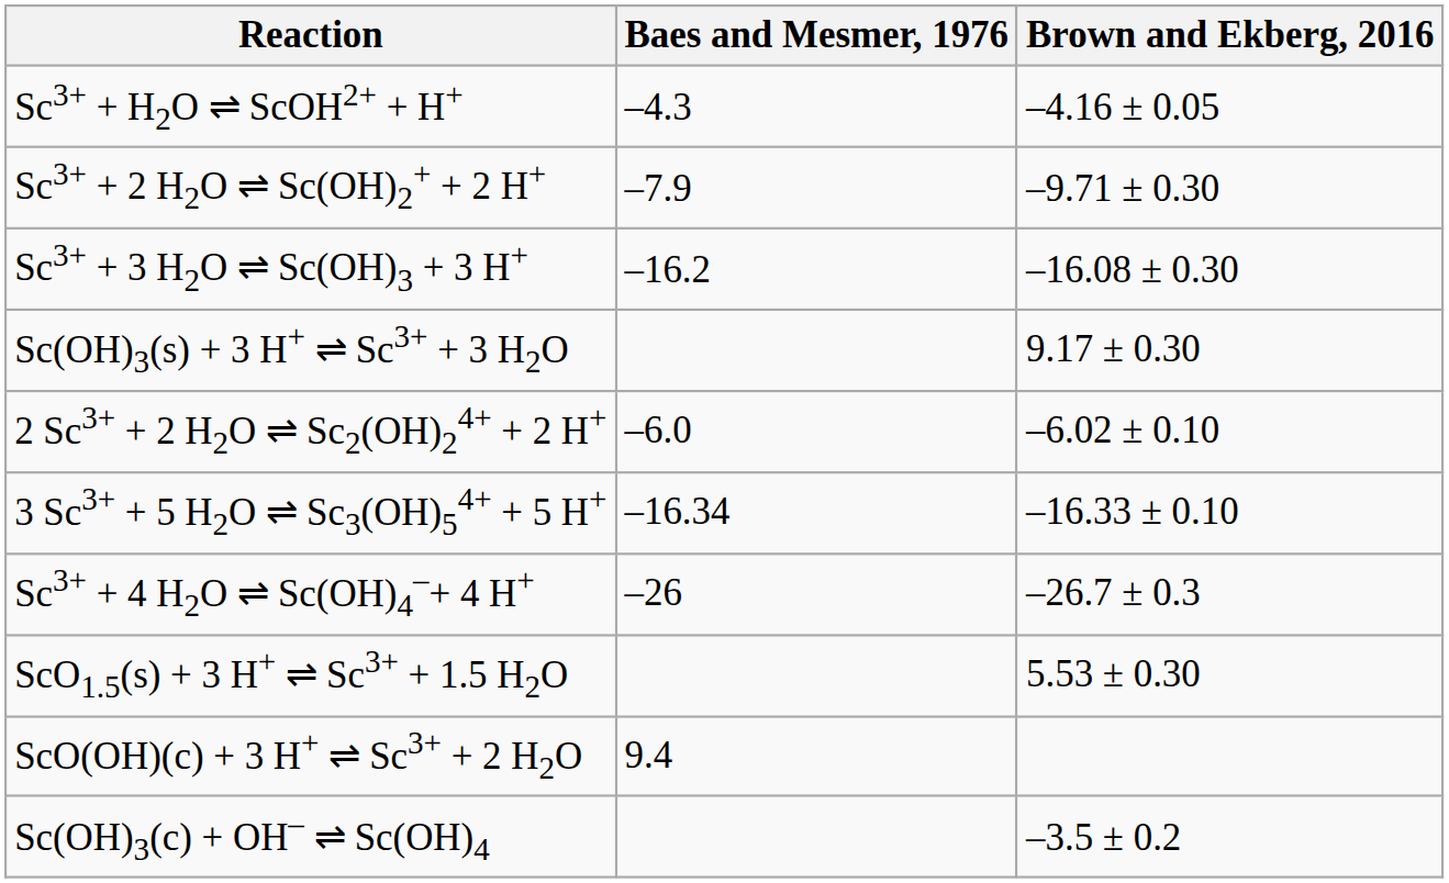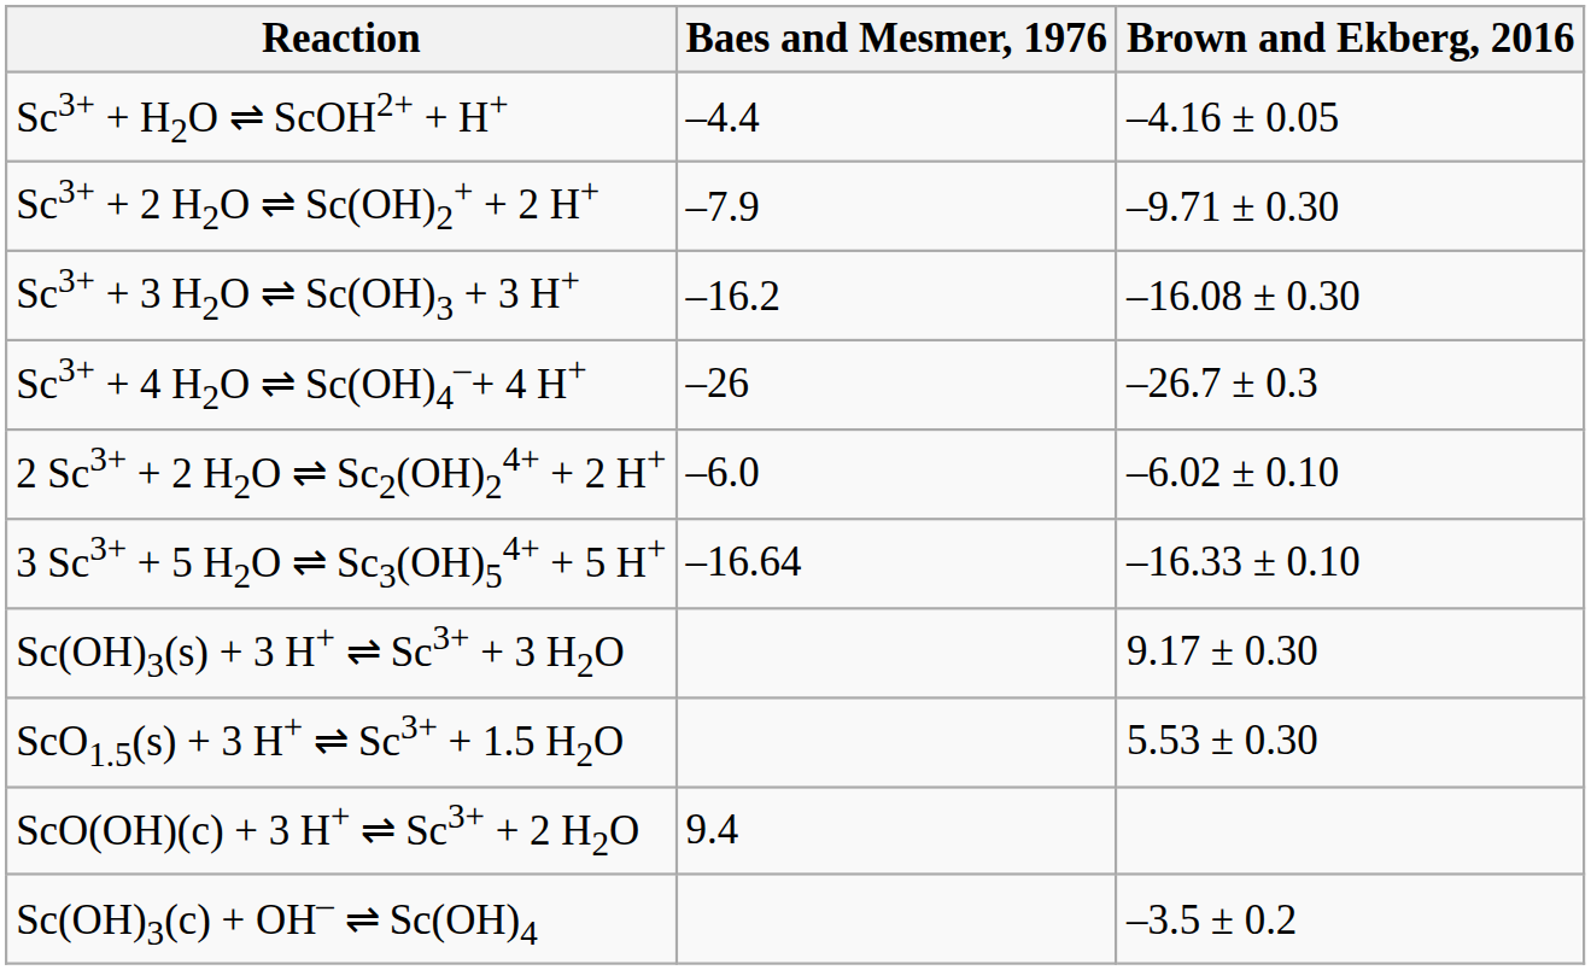Sc3+ + H2O ⇌ ScOH2+ + H+ | Baes and Mesmer, 1976: –4.3 -> –4.4
rows swapped: Sc3+ + 4 H2O ⇌ Sc(OH)4–+ 4 H+ <-> Sc(OH)3(s) + 3 H+ ⇌ Sc3+ + 3 H2O
3 Sc3+ + 5 H2O ⇌ Sc3(OH)54+ + 5 H+ | Baes and Mesmer, 1976: –16.34 -> –16.64
